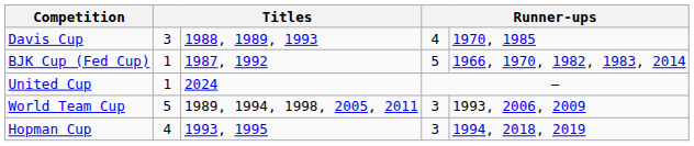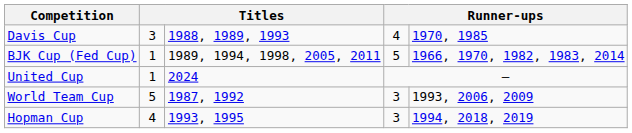BJK Cup (Fed Cup) | column 3: 1987, 1992 -> 1989, 1994, 1998, 2005, 2011
World Team Cup | column 3: 1989, 1994, 1998, 2005, 2011 -> 1987, 1992
